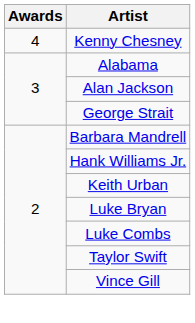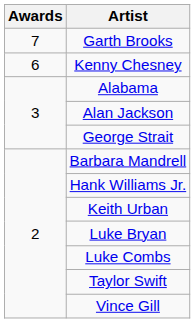+ row: 7 | Garth Brooks
Kenny Chesney | Awards: 4 -> 6
